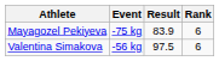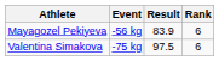Mayagozel Pekiyeva | Event: -75 kg -> -56 kg
Valentina Simakova | Event: -56 kg -> -75 kg
